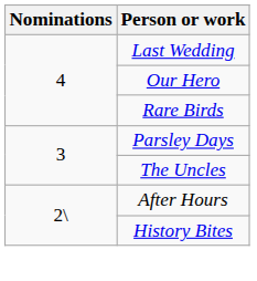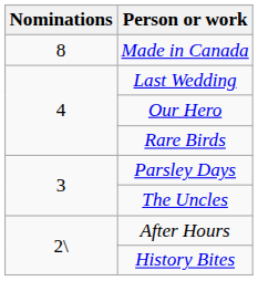+ row: 8 | Made in Canada
